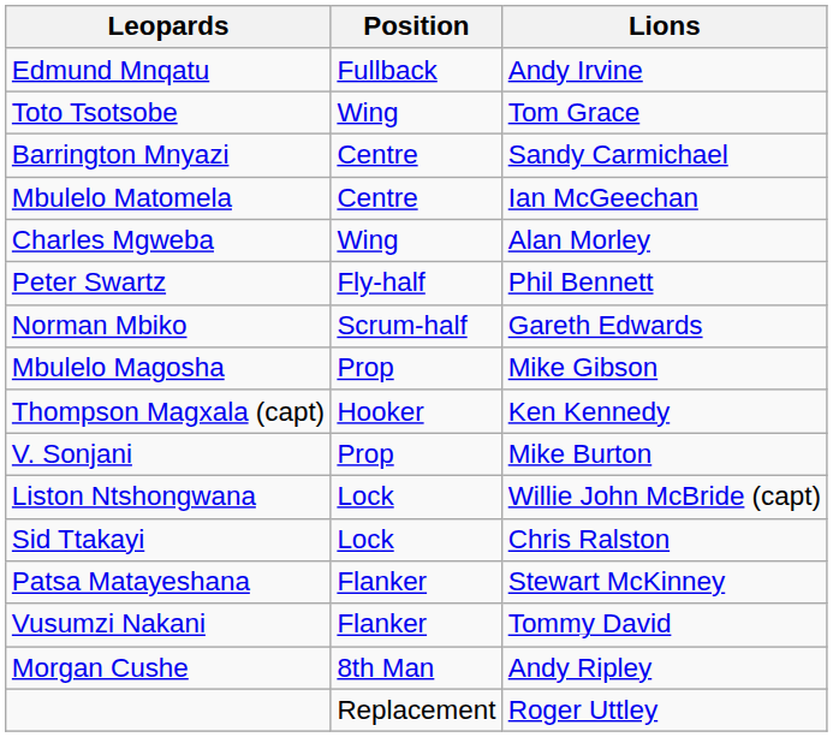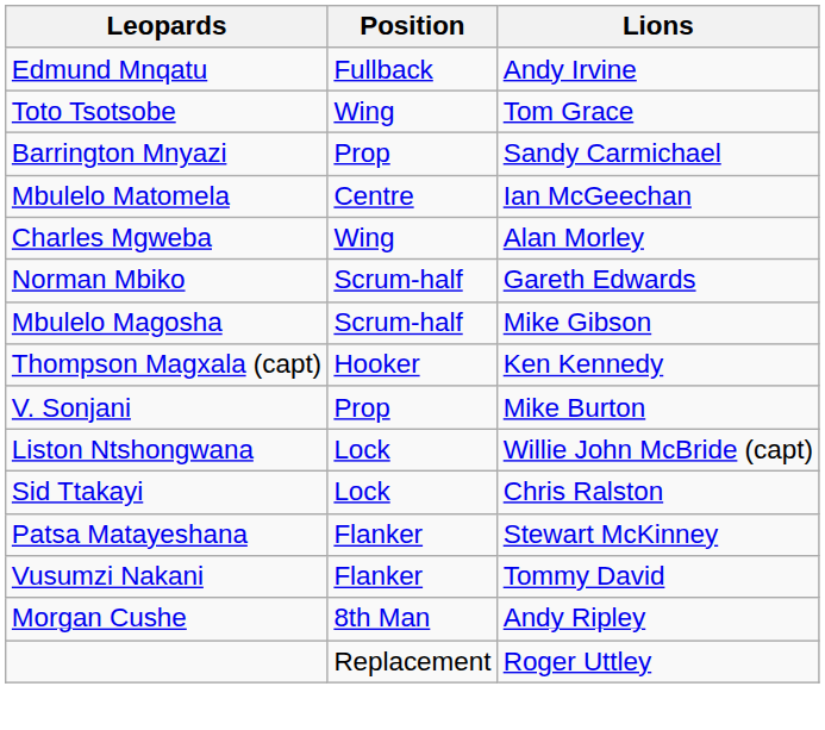Barrington Mnyazi | Position: Centre -> Prop
- row: Peter Swartz | Fly-half | Phil Bennett
Mbulelo Magosha | Position: Prop -> Scrum-half
